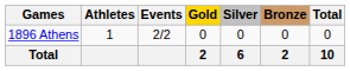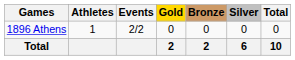columns swapped: Silver <-> Bronze
